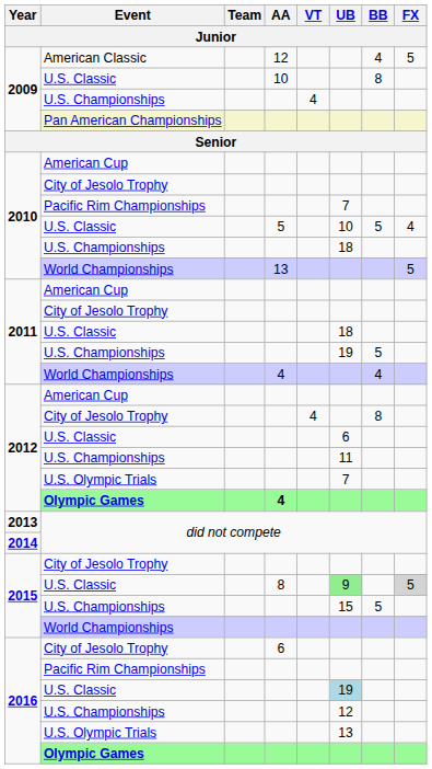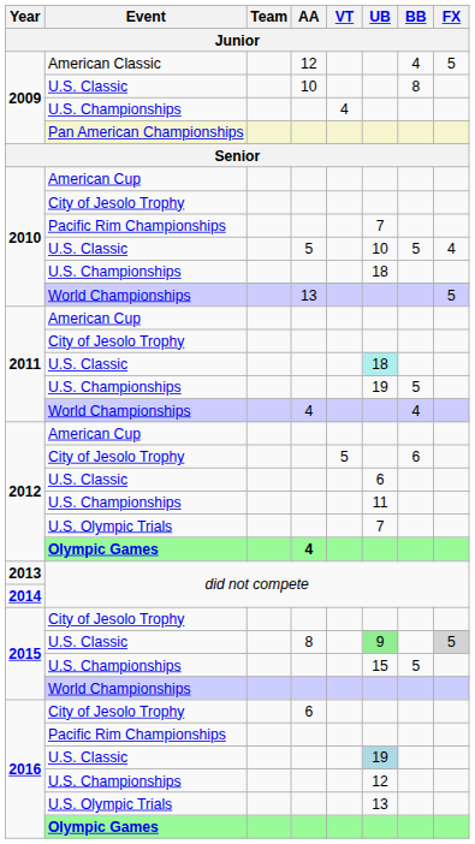2011 / U.S. Classic | UB: no background -> paleturquoise background
2012 / City of Jesolo Trophy | VT: 4 -> 5
2012 / City of Jesolo Trophy | BB: 8 -> 6
